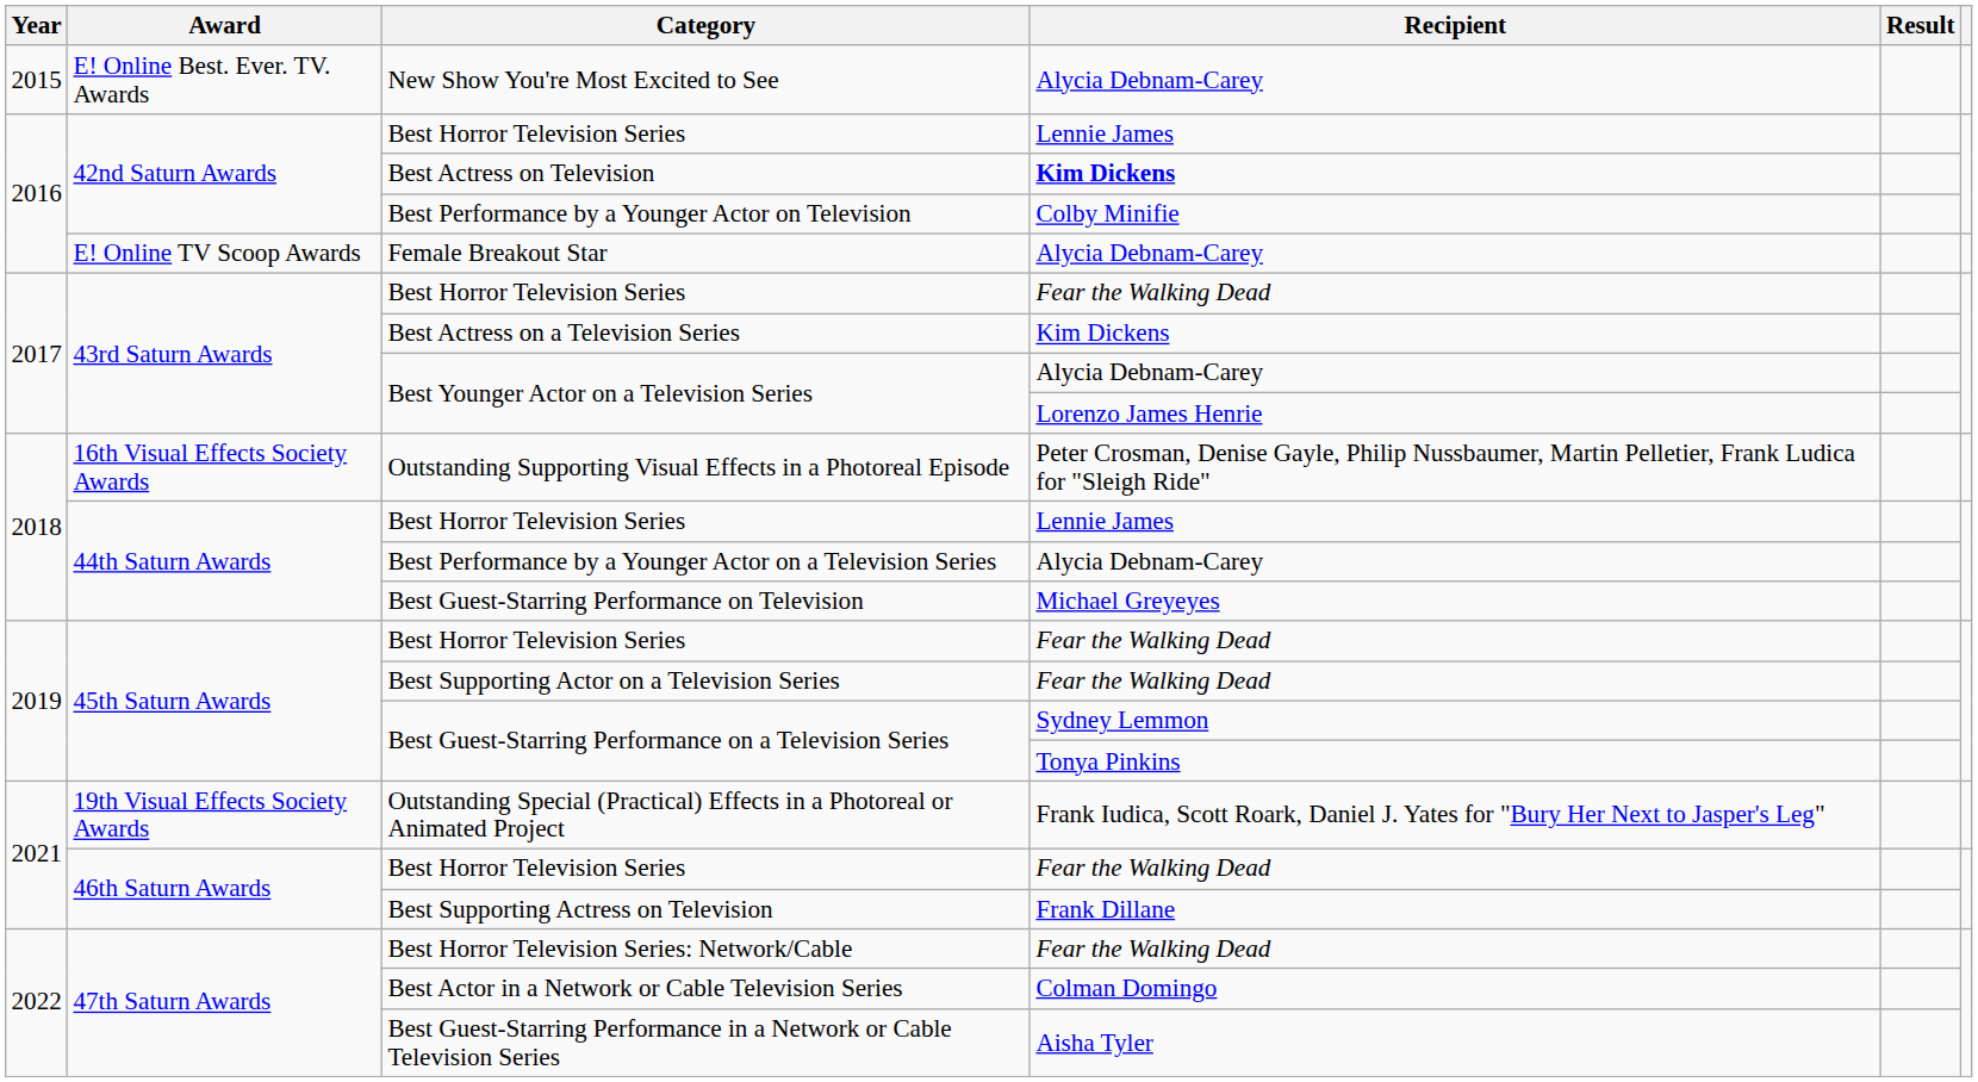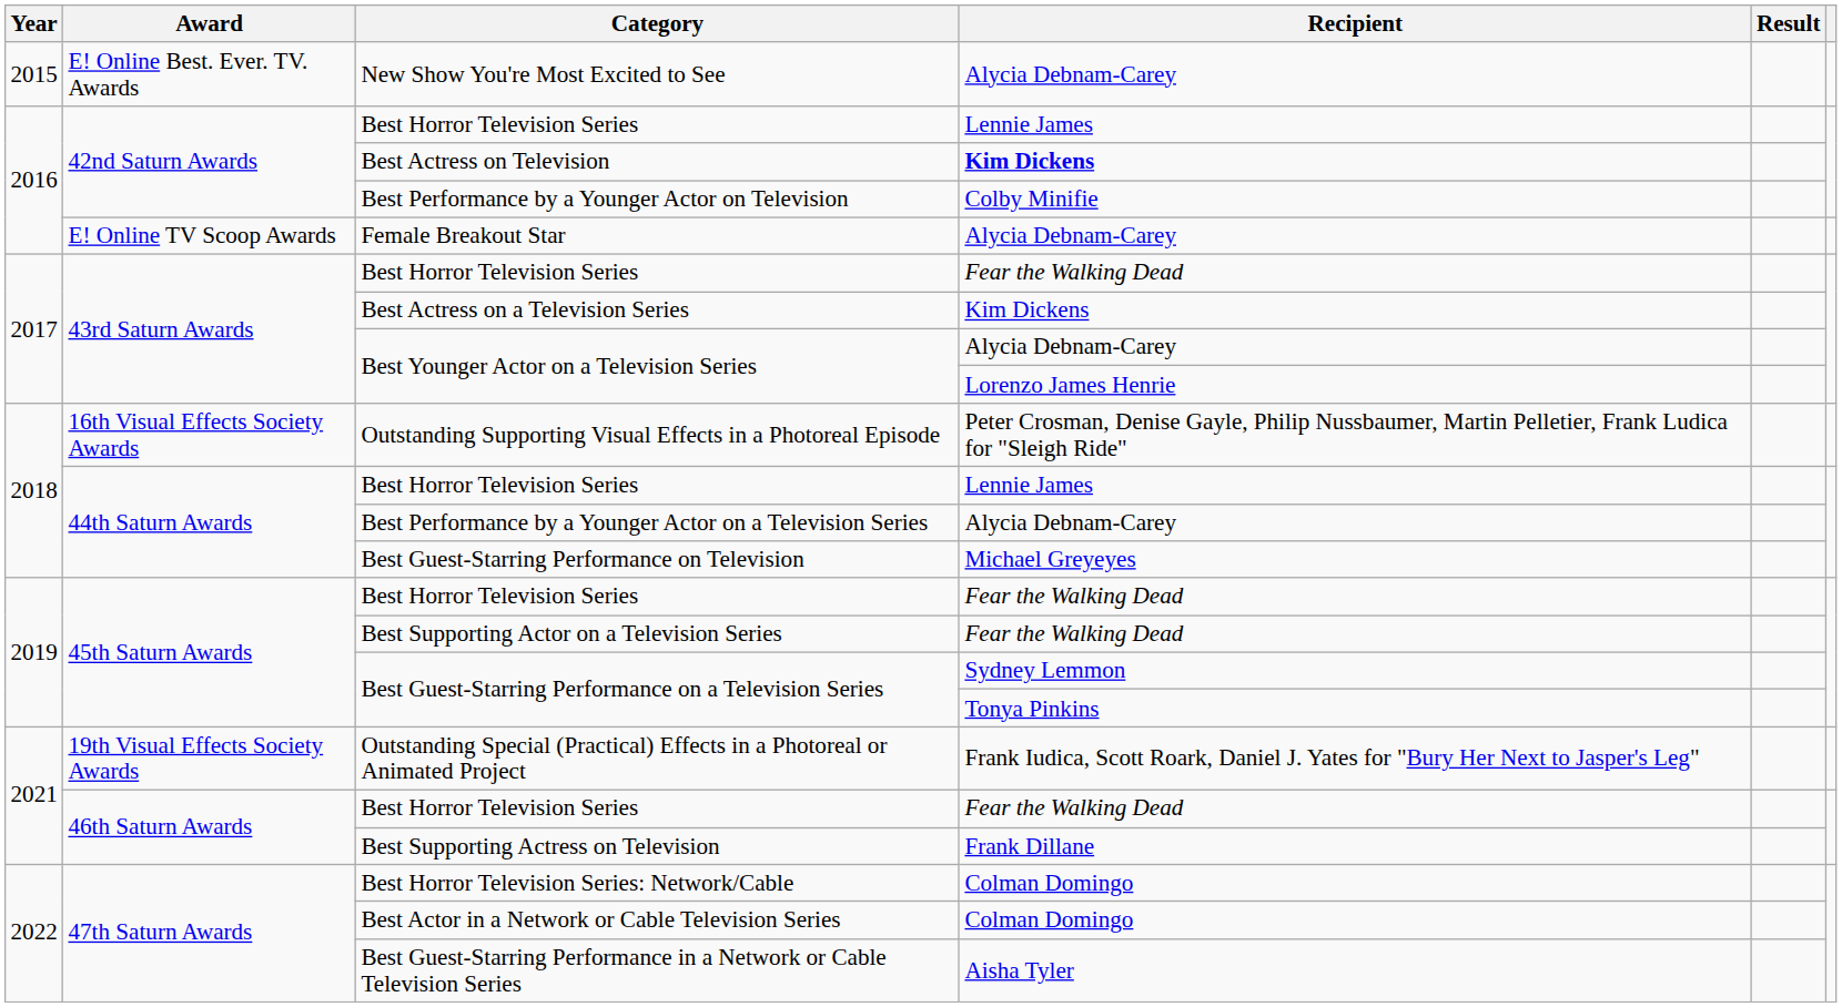Best Horror Television Series: Network/Cable | Recipient: Fear the Walking Dead -> Colman Domingo
